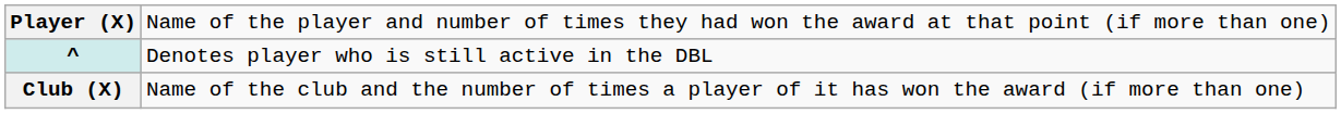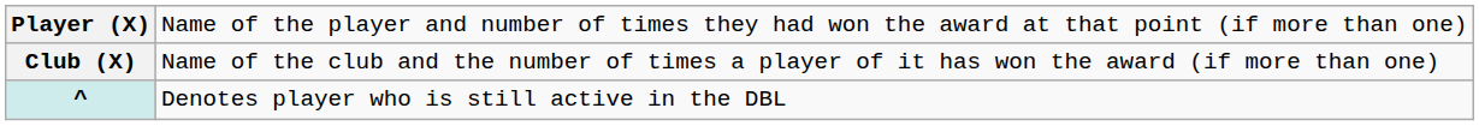rows swapped: Club (X) <-> ^
